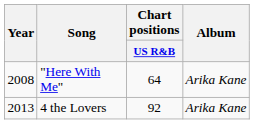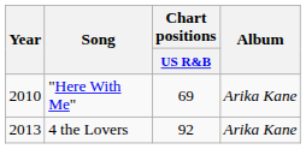"Here With Me" | Year: 2008 -> 2010
"Here With Me" | Chart positions / US R&B: 64 -> 69
